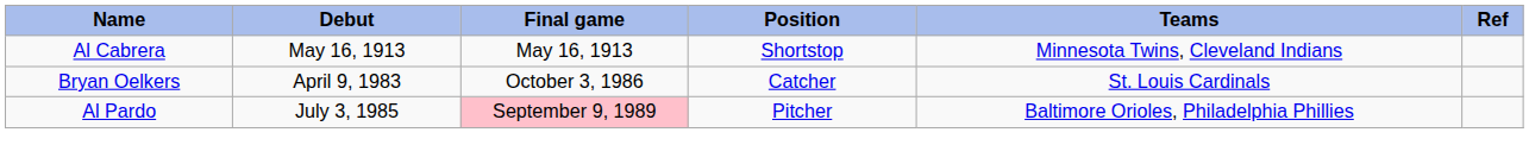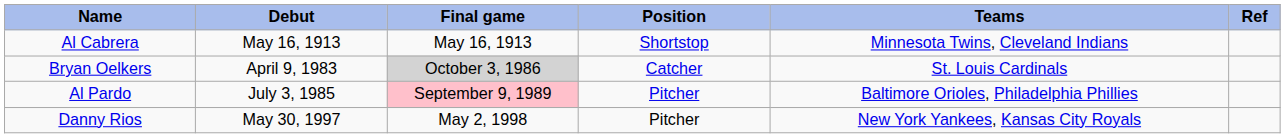Bryan Oelkers | Final game: no background -> lightgrey background
+ row: Danny Rios | May 30, 1997 | May 2, 1998 | Pitcher | New York Yankees, Kansas City Royals
